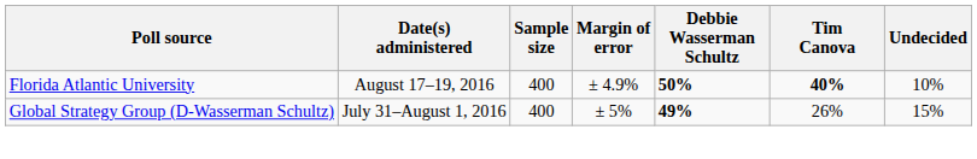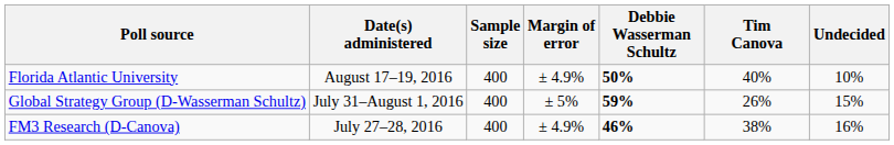Florida Atlantic University | Tim Canova: bold -> normal
Global Strategy Group (D-Wasserman Schultz) | Debbie Wasserman Schultz: 49% -> 59%
+ row: FM3 Research (D-Canova) | July 27–28, 2016 | 400 | ± 4.9% | 46% | 38% | 16%
